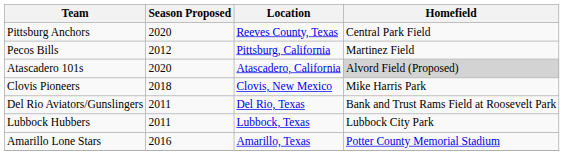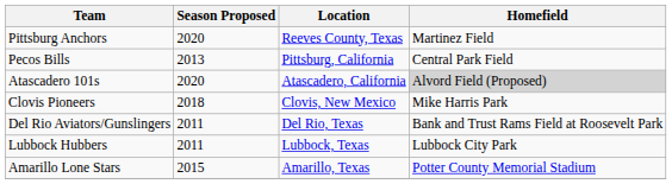Pittsburg Anchors | Homefield: Central Park Field -> Martinez Field
Pecos Bills | Season Proposed: 2012 -> 2013
Pecos Bills | Homefield: Martinez Field -> Central Park Field
Amarillo Lone Stars | Season Proposed: 2016 -> 2015
